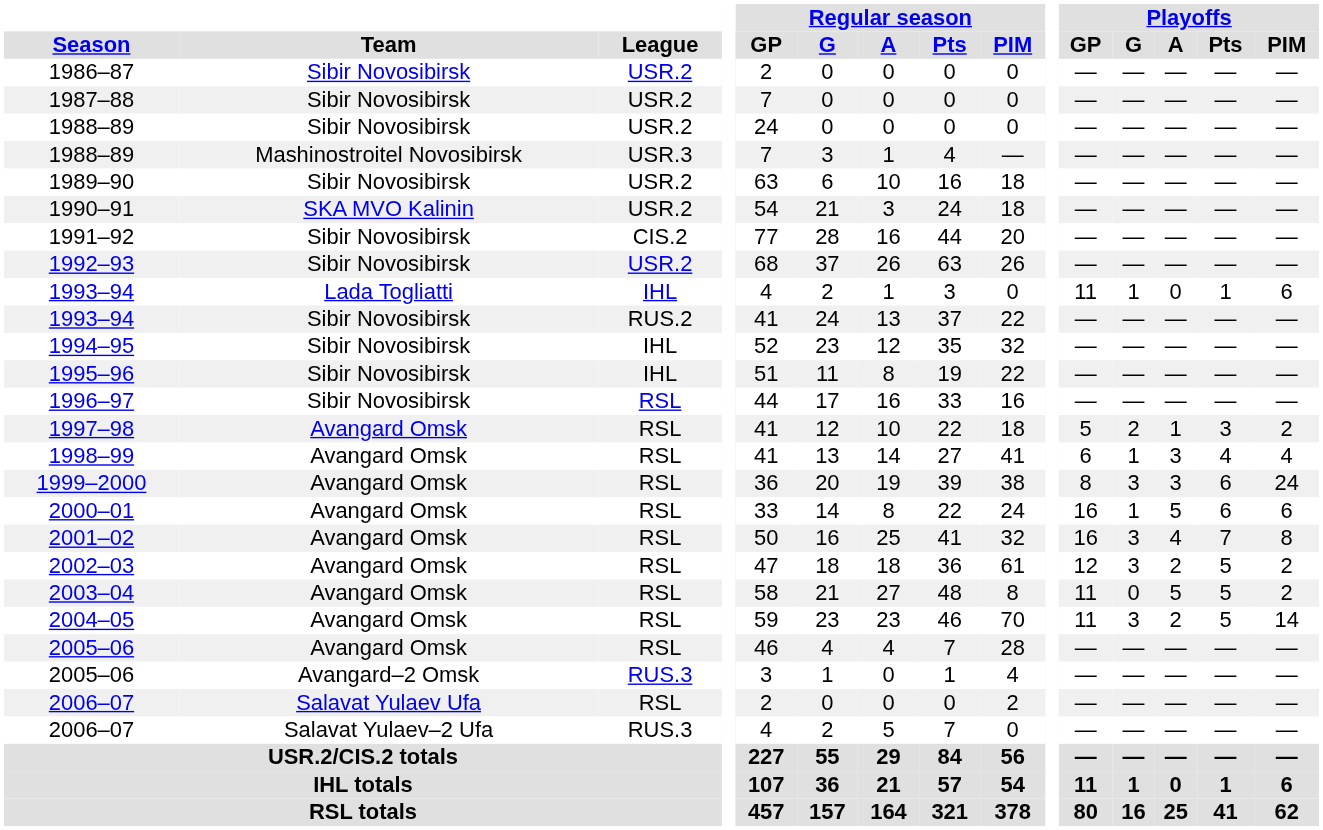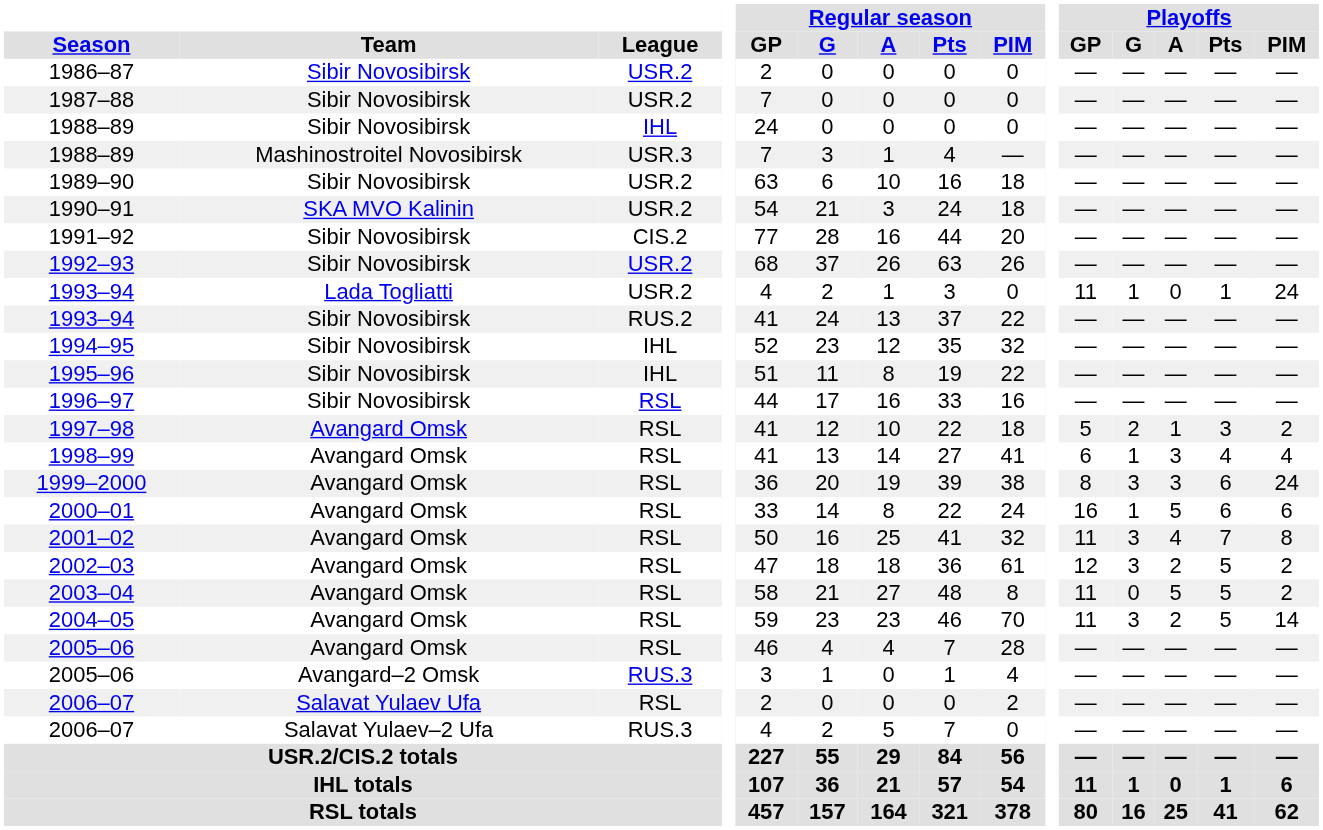1988–89 / Sibir Novosibirsk | League: USR.2 -> IHL
1993–94 / Lada Togliatti | League: IHL -> USR.2
1993–94 / Lada Togliatti | Playoffs / PIM: 6 -> 24
2001–02 | Playoffs / GP: 16 -> 11
